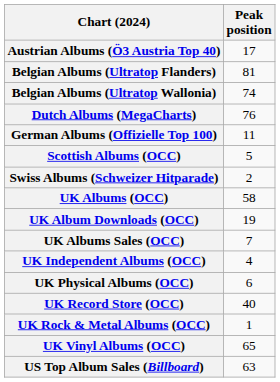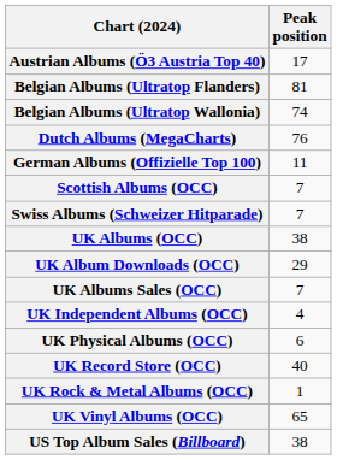Scottish Albums (OCC) | Peak position: 5 -> 7
Swiss Albums (Schweizer Hitparade) | Peak position: 2 -> 7
UK Albums (OCC) | Peak position: 58 -> 38
UK Album Downloads (OCC) | Peak position: 19 -> 29
US Top Album Sales (Billboard) | Peak position: 63 -> 38
